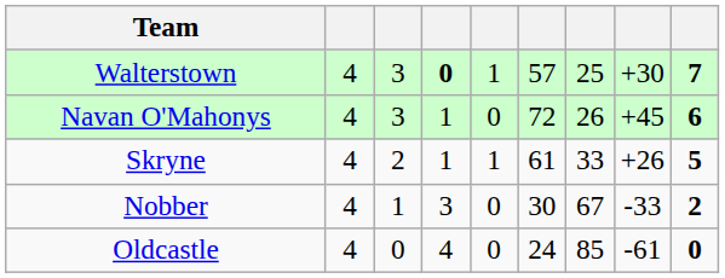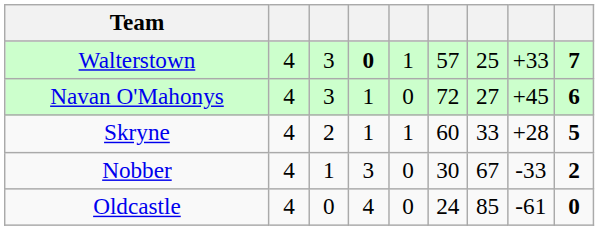Walterstown | column 8: +30 -> +33
Navan O'Mahonys | column 7: 26 -> 27
Skryne | column 6: 61 -> 60
Skryne | column 8: +26 -> +28
